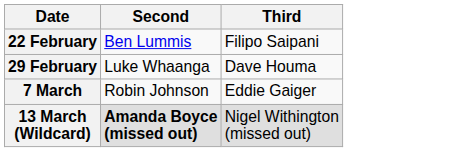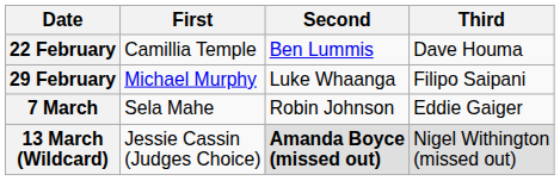+ column: First | Camillia Temple | Michael Murphy | Sela Mahe | Jessie Cassin (Judges Choice)
22 February | Third: Filipo Saipani -> Dave Houma
29 February | Third: Dave Houma -> Filipo Saipani
